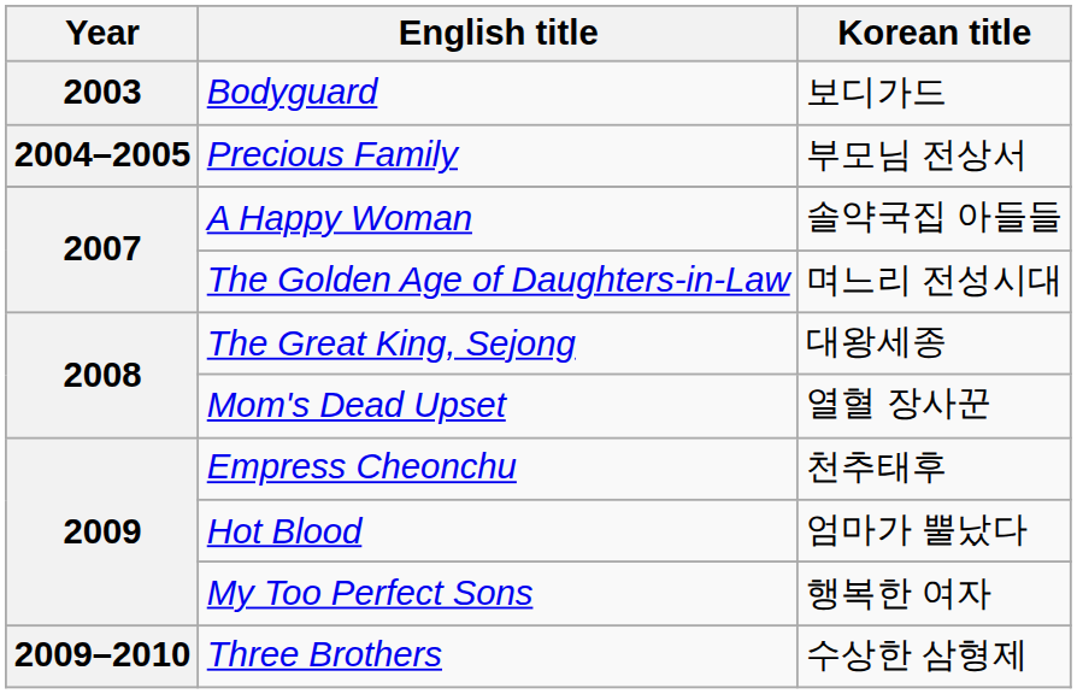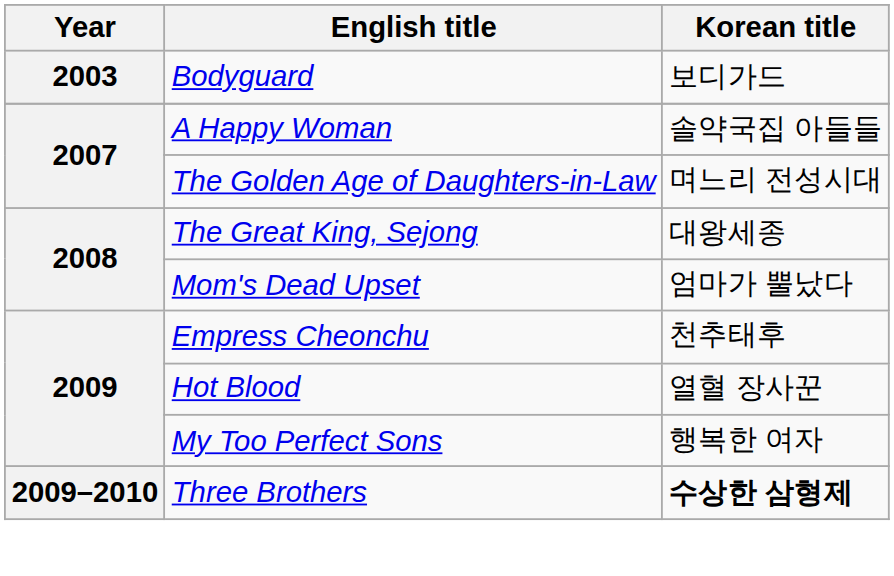- row: 2004–2005 | Precious Family | 부모님 전상서
Mom's Dead Upset | Korean title: 열혈 장사꾼 -> 엄마가 뿔났다
Hot Blood | Korean title: 엄마가 뿔났다 -> 열혈 장사꾼
Three Brothers | Korean title: normal -> bold
